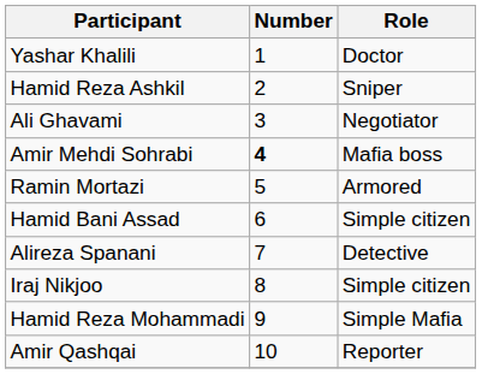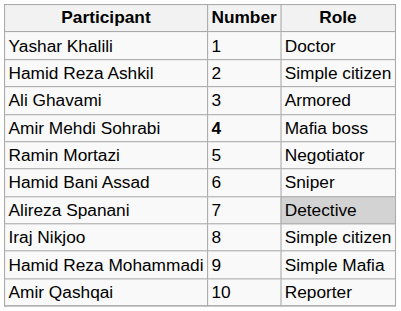Hamid Reza Ashkil | Role: Sniper -> Simple citizen
Ali Ghavami | Role: Negotiator -> Armored
Ramin Mortazi | Role: Armored -> Negotiator
Hamid Bani Assad | Role: Simple citizen -> Sniper
Alireza Spanani | Role: no background -> lightgrey background
